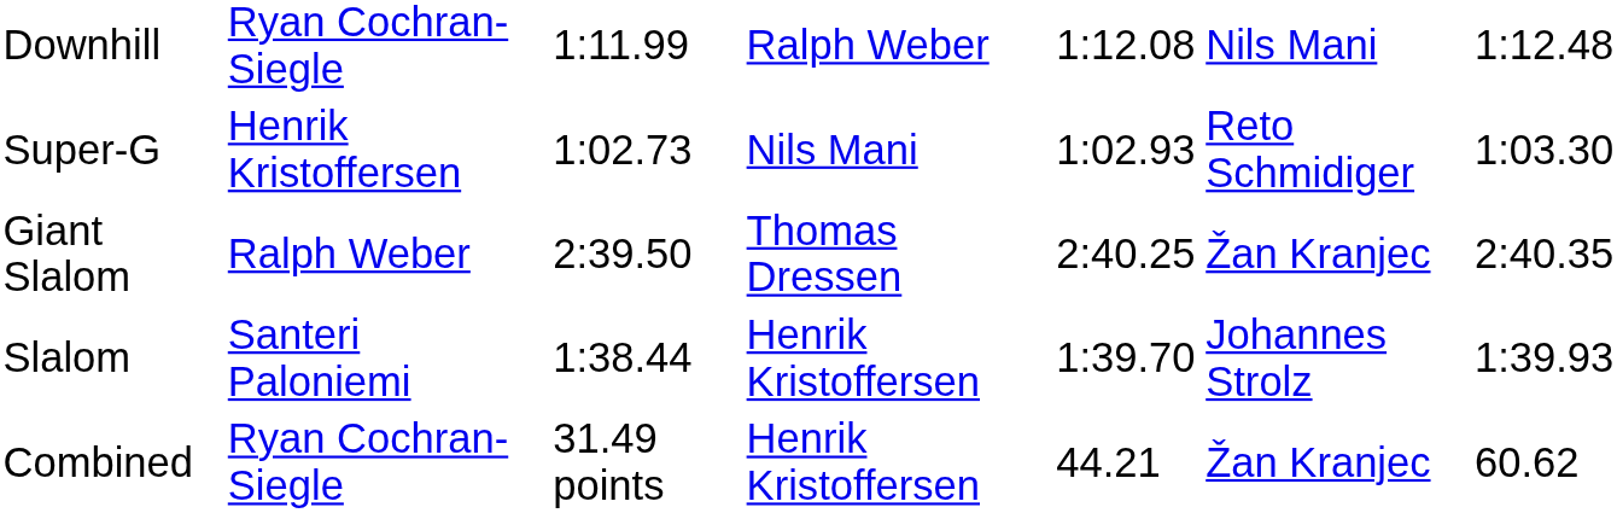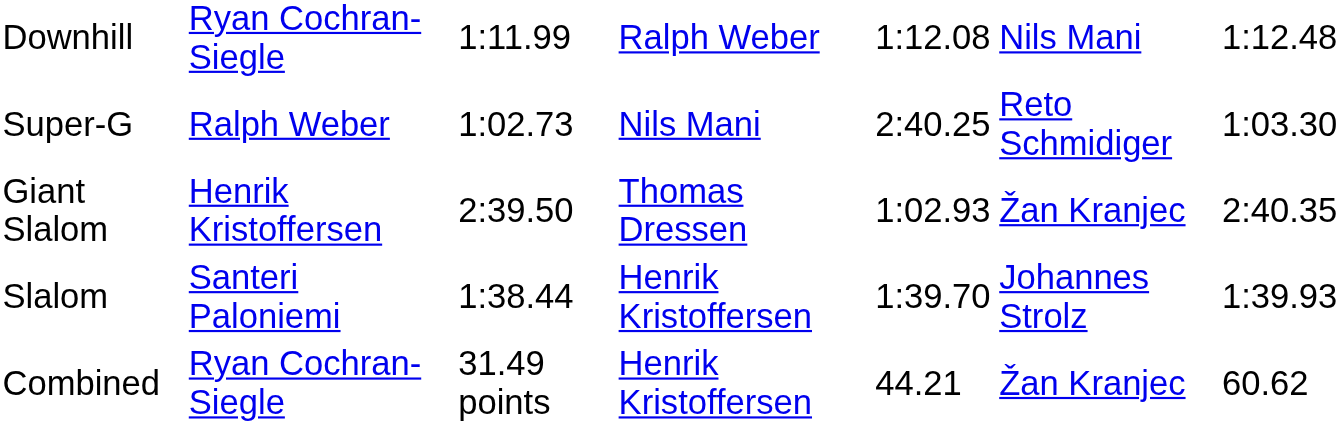Super-G | column 2: Henrik Kristoffersen -> Ralph Weber
Super-G | column 5: 1:02.93 -> 2:40.25
Giant Slalom | column 2: Ralph Weber -> Henrik Kristoffersen
Giant Slalom | column 5: 2:40.25 -> 1:02.93
